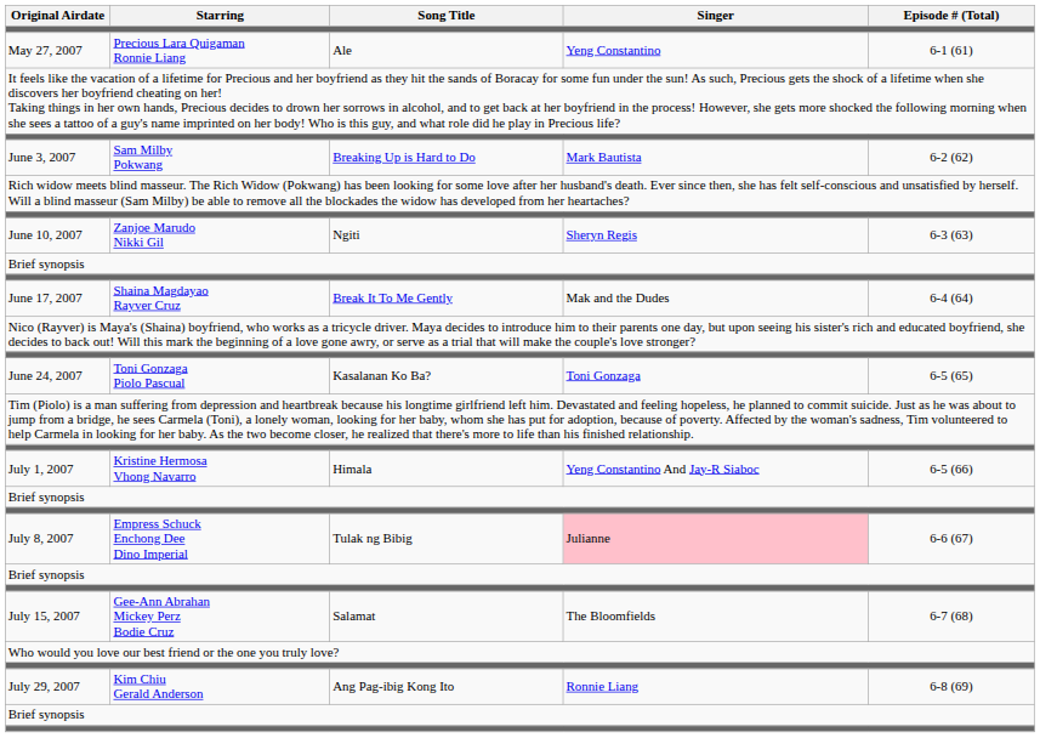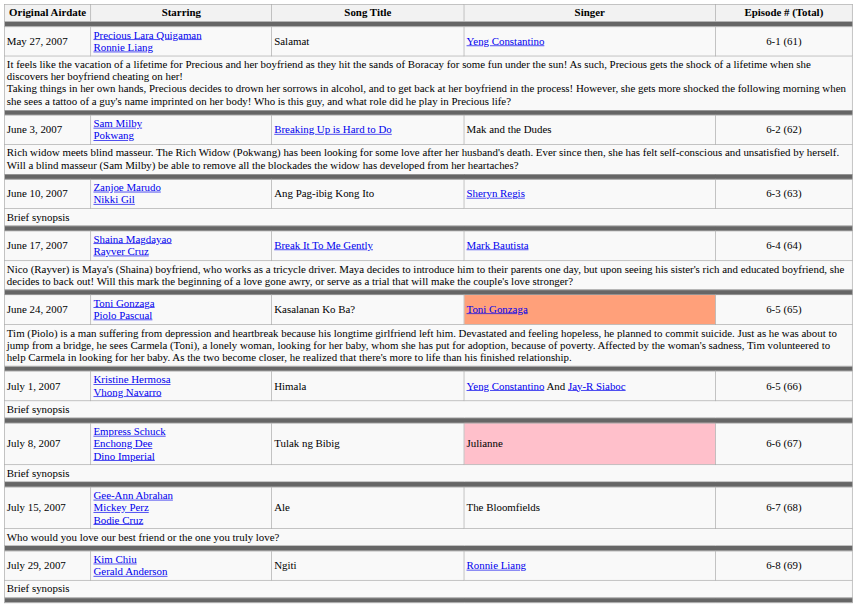May 27, 2007 | Song Title: Ale -> Salamat
June 3, 2007 | Singer: Mark Bautista -> Mak and the Dudes
June 10, 2007 | Song Title: Ngiti -> Ang Pag-ibig Kong Ito
June 17, 2007 | Singer: Mak and the Dudes -> Mark Bautista
June 24, 2007 | Singer: no background -> lightsalmon background
July 15, 2007 | Song Title: Salamat -> Ale
July 29, 2007 | Song Title: Ang Pag-ibig Kong Ito -> Ngiti
